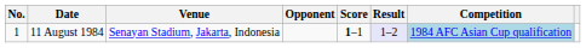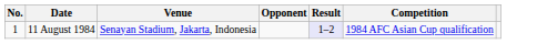- column: Score | 1–1
11 August 1984 | Competition: lightblue background -> no background
